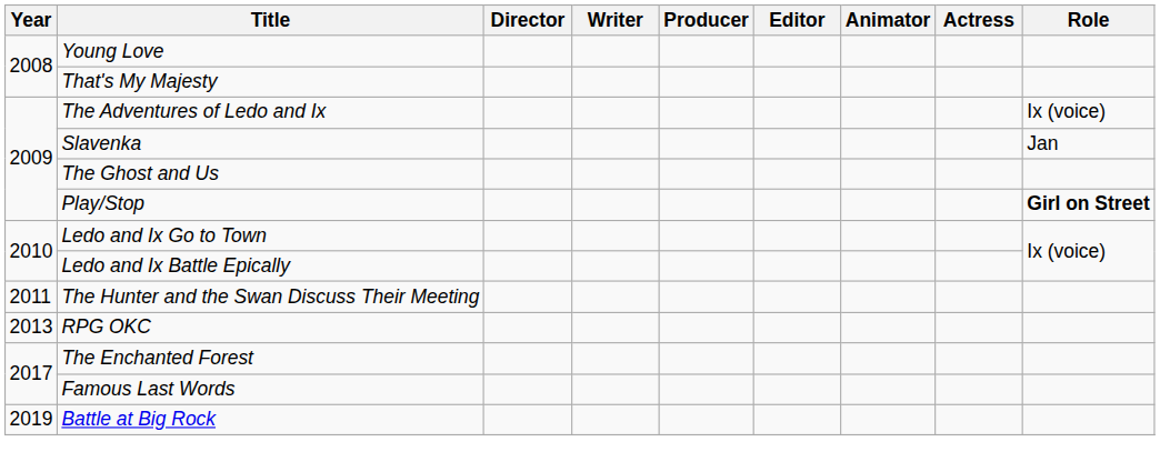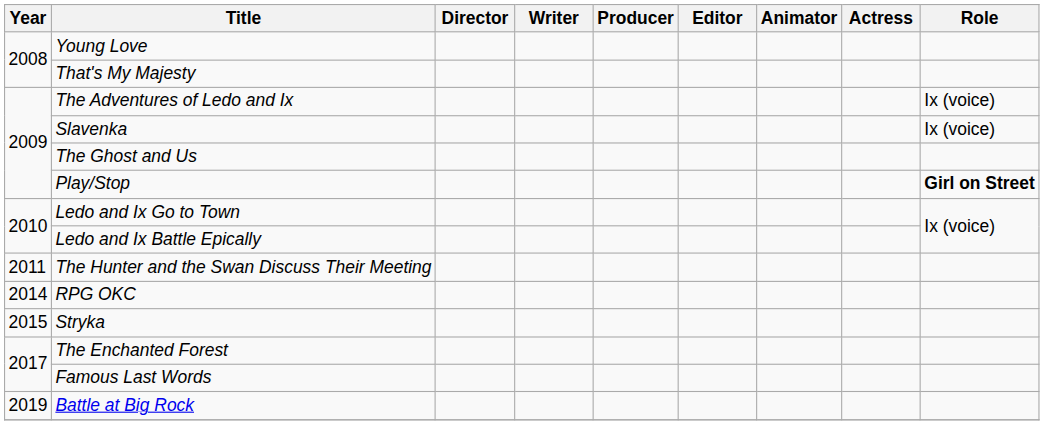Slavenka | Role: Jan -> Ix (voice)
RPG OKC | Year: 2013 -> 2014
+ row: 2015 | Stryka
